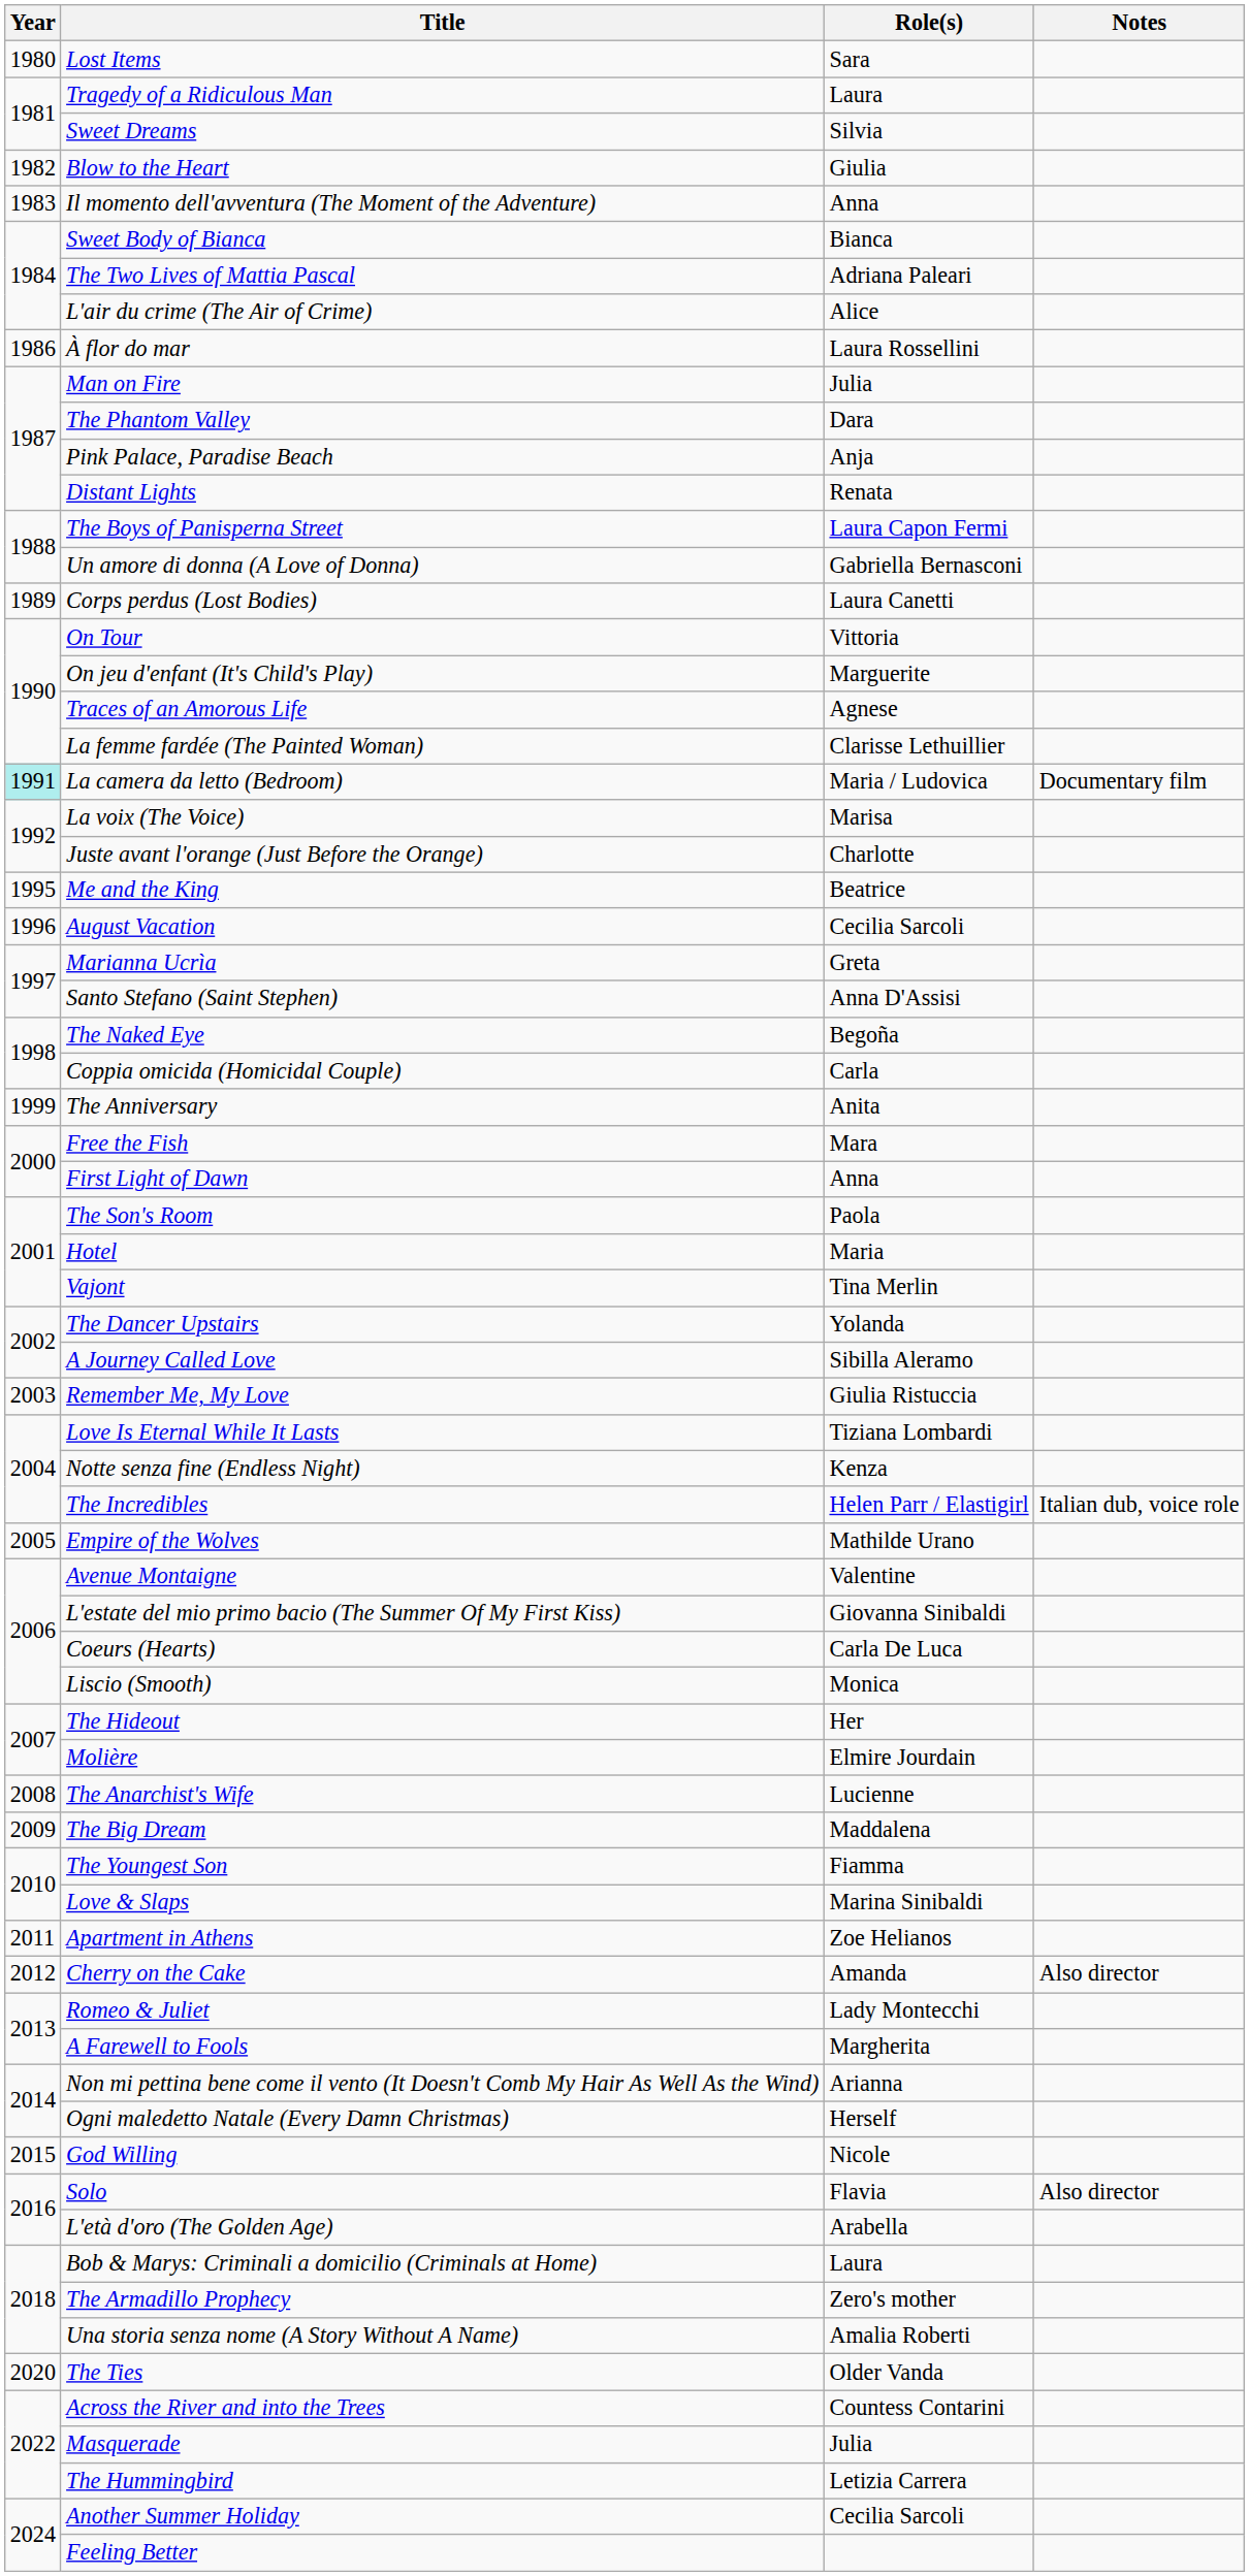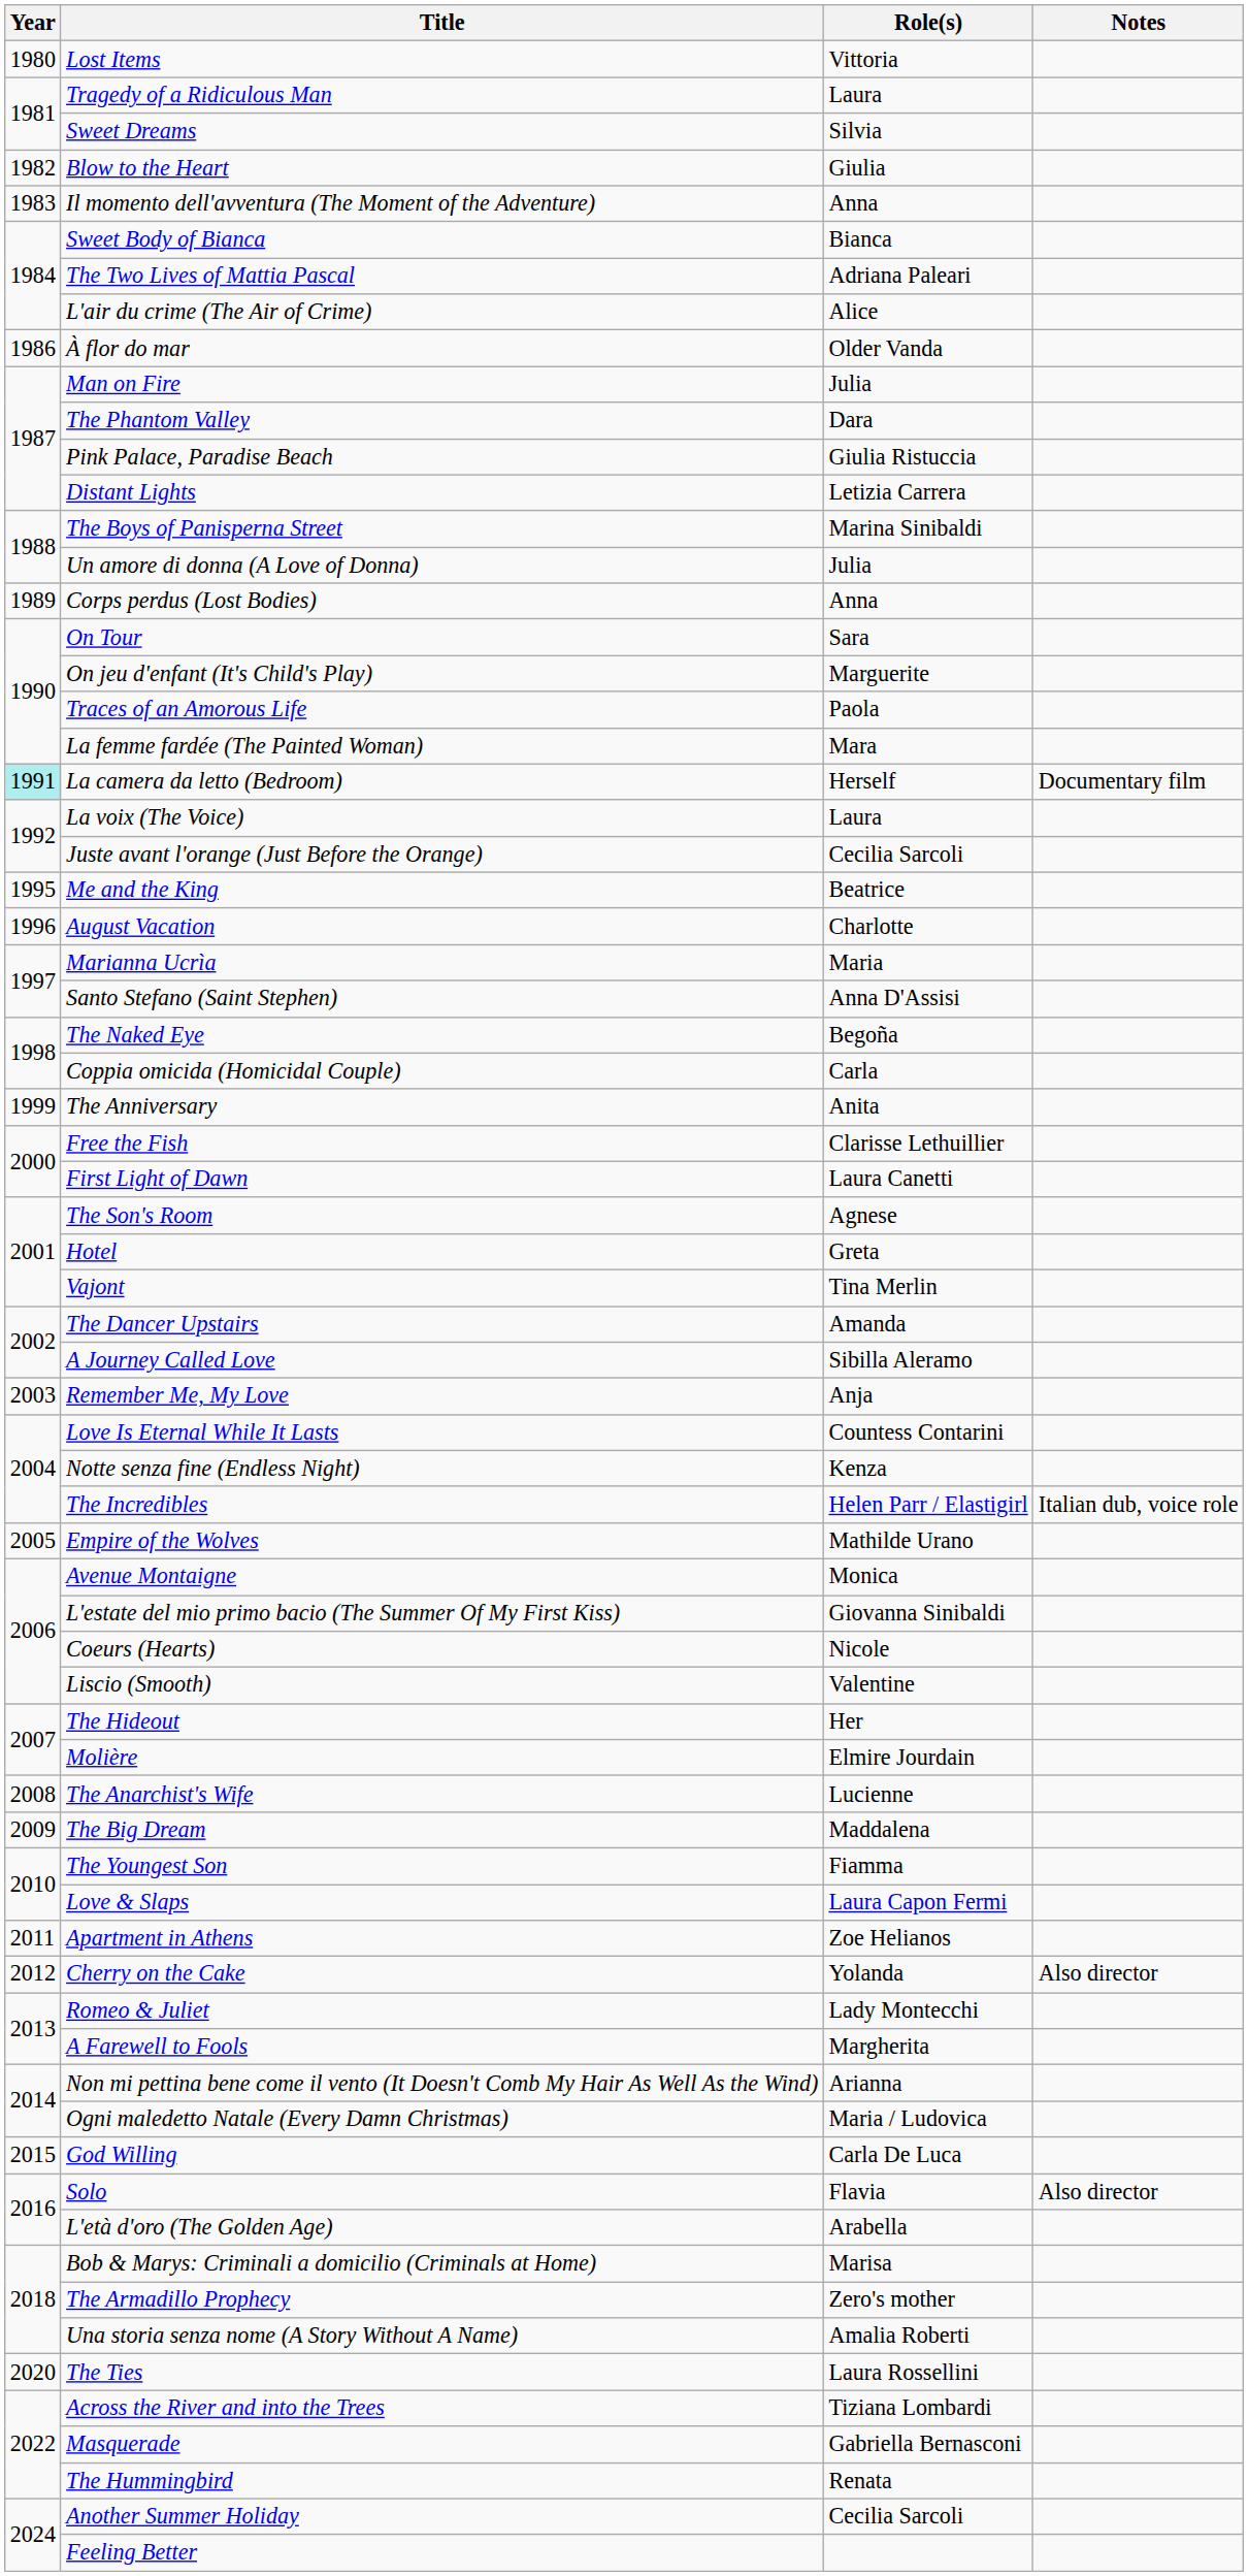Lost Items | Role(s): Sara -> Vittoria
À flor do mar | Role(s): Laura Rossellini -> Older Vanda
Pink Palace, Paradise Beach | Role(s): Anja -> Giulia Ristuccia
Distant Lights | Role(s): Renata -> Letizia Carrera
The Boys of Panisperna Street | Role(s): Laura Capon Fermi -> Marina Sinibaldi
Un amore di donna (A Love of Donna) | Role(s): Gabriella Bernasconi -> Julia
Corps perdus (Lost Bodies) | Role(s): Laura Canetti -> Anna
On Tour | Role(s): Vittoria -> Sara
Traces of an Amorous Life | Role(s): Agnese -> Paola
La femme fardée (The Painted Woman) | Role(s): Clarisse Lethuillier -> Mara
La camera da letto (Bedroom) | Role(s): Maria / Ludovica -> Herself
La voix (The Voice) | Role(s): Marisa -> Laura
Juste avant l'orange (Just Before the Orange) | Role(s): Charlotte -> Cecilia Sarcoli
August Vacation | Role(s): Cecilia Sarcoli -> Charlotte
Marianna Ucrìa | Role(s): Greta -> Maria
Free the Fish | Role(s): Mara -> Clarisse Lethuillier
First Light of Dawn | Role(s): Anna -> Laura Canetti
The Son's Room | Role(s): Paola -> Agnese
Hotel | Role(s): Maria -> Greta
The Dancer Upstairs | Role(s): Yolanda -> Amanda
Remember Me, My Love | Role(s): Giulia Ristuccia -> Anja
Love Is Eternal While It Lasts | Role(s): Tiziana Lombardi -> Countess Contarini
Avenue Montaigne | Role(s): Valentine -> Monica
Coeurs (Hearts) | Role(s): Carla De Luca -> Nicole
Liscio (Smooth) | Role(s): Monica -> Valentine
Love & Slaps | Role(s): Marina Sinibaldi -> Laura Capon Fermi
Cherry on the Cake | Role(s): Amanda -> Yolanda
Ogni maledetto Natale (Every Damn Christmas) | Role(s): Herself -> Maria / Ludovica
God Willing | Role(s): Nicole -> Carla De Luca
Bob & Marys: Criminali a domicilio (Criminals at Home) | Role(s): Laura -> Marisa
The Ties | Role(s): Older Vanda -> Laura Rossellini
Across the River and into the Trees | Role(s): Countess Contarini -> Tiziana Lombardi
Masquerade | Role(s): Julia -> Gabriella Bernasconi
The Hummingbird | Role(s): Letizia Carrera -> Renata
